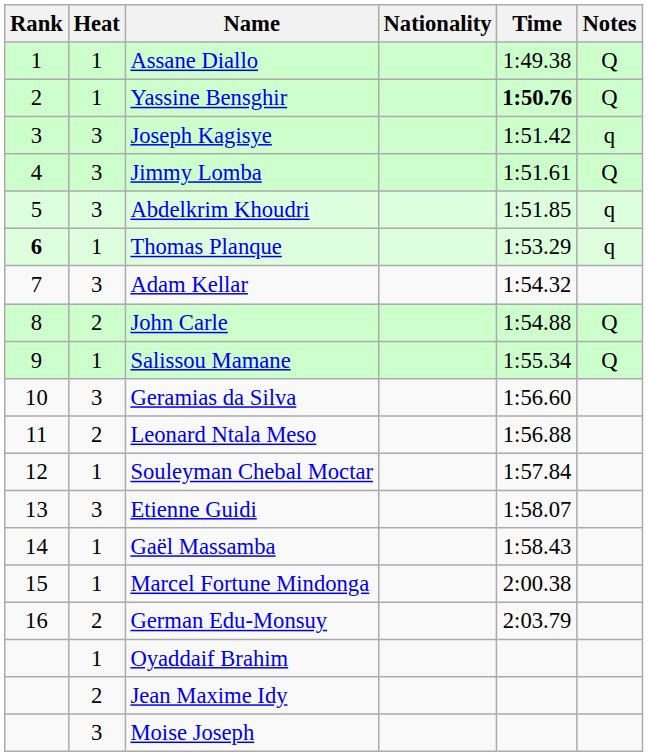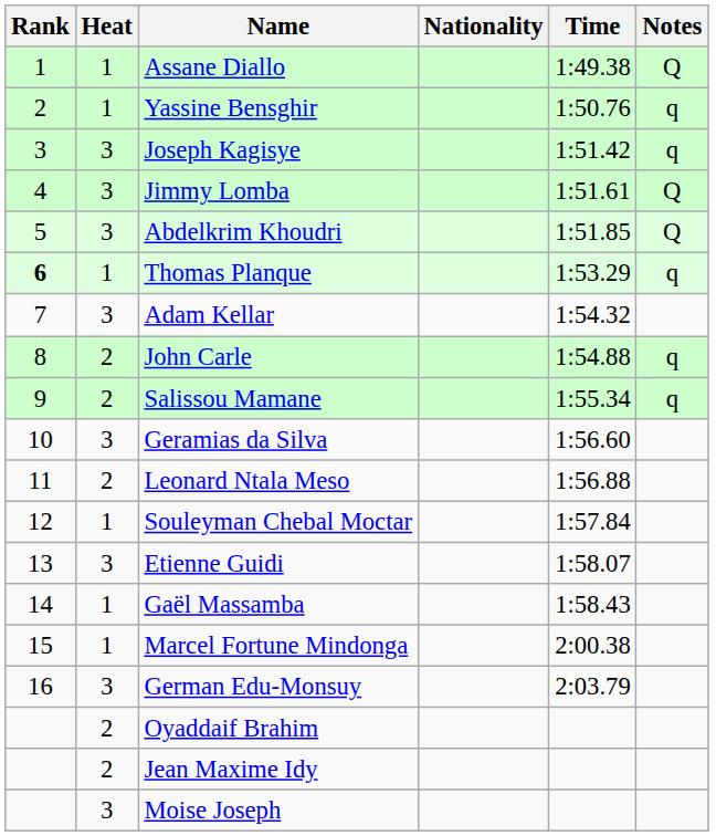Yassine Bensghir | Time: bold -> normal
Yassine Bensghir | Notes: Q -> q
Abdelkrim Khoudri | Notes: q -> Q
John Carle | Notes: Q -> q
Salissou Mamane | Heat: 1 -> 2
Salissou Mamane | Notes: Q -> q
German Edu-Monsuy | Heat: 2 -> 3
Oyaddaif Brahim | Heat: 1 -> 2
